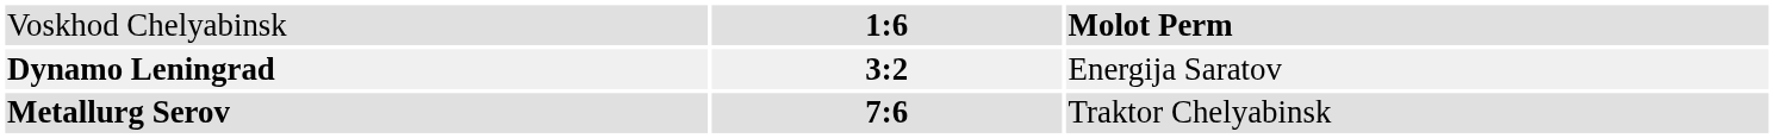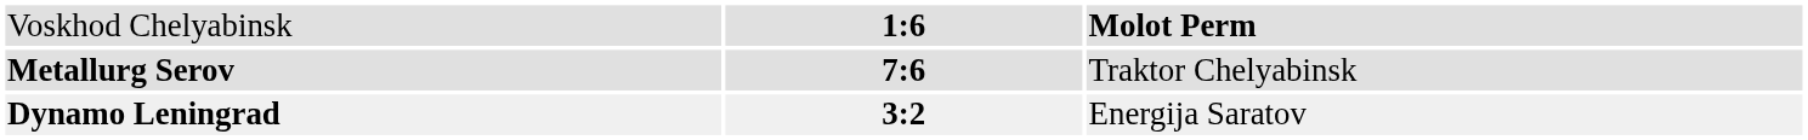rows swapped: Dynamo Leningrad <-> Metallurg Serov
